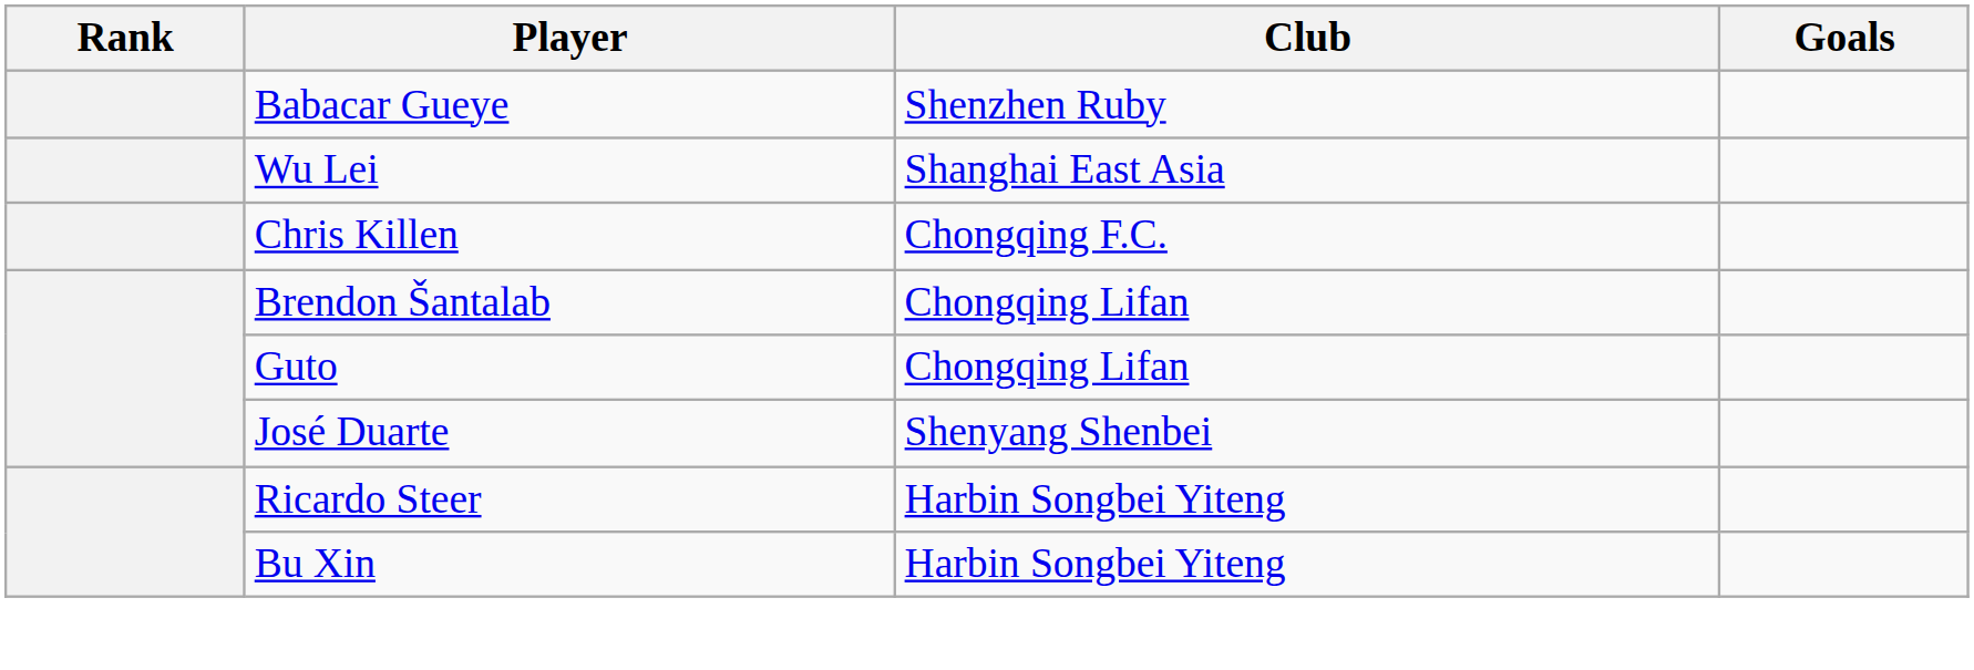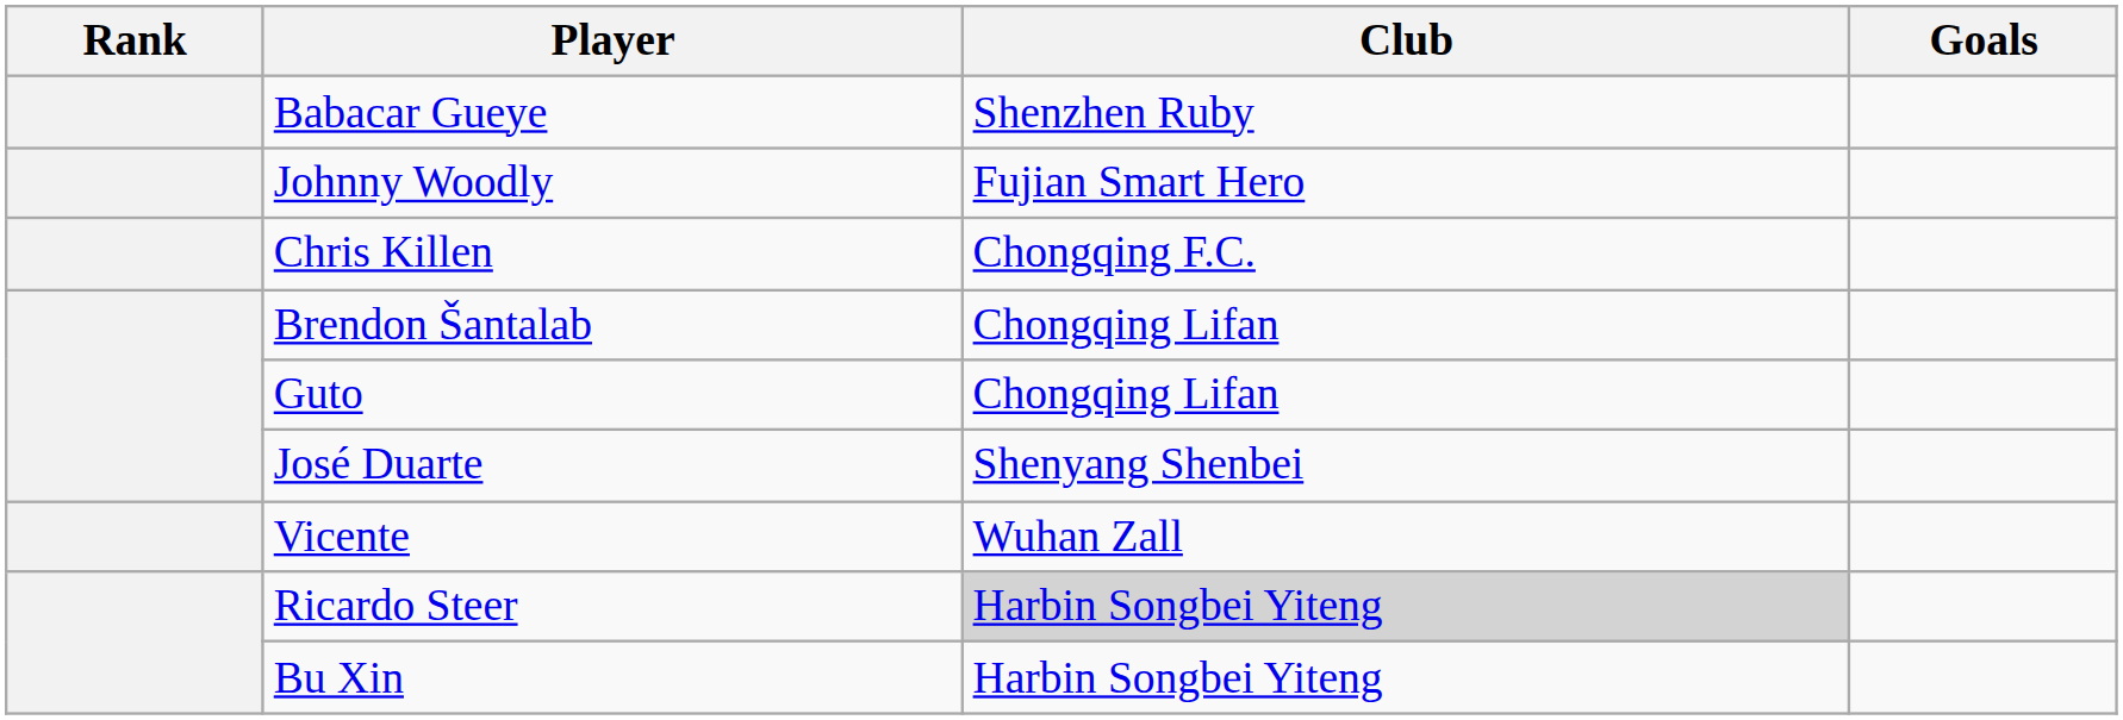+ row: Johnny Woodly | Fujian Smart Hero
- row: Wu Lei | Shanghai East Asia
+ row: Vicente | Wuhan Zall
Ricardo Steer | Club: no background -> lightgrey background
